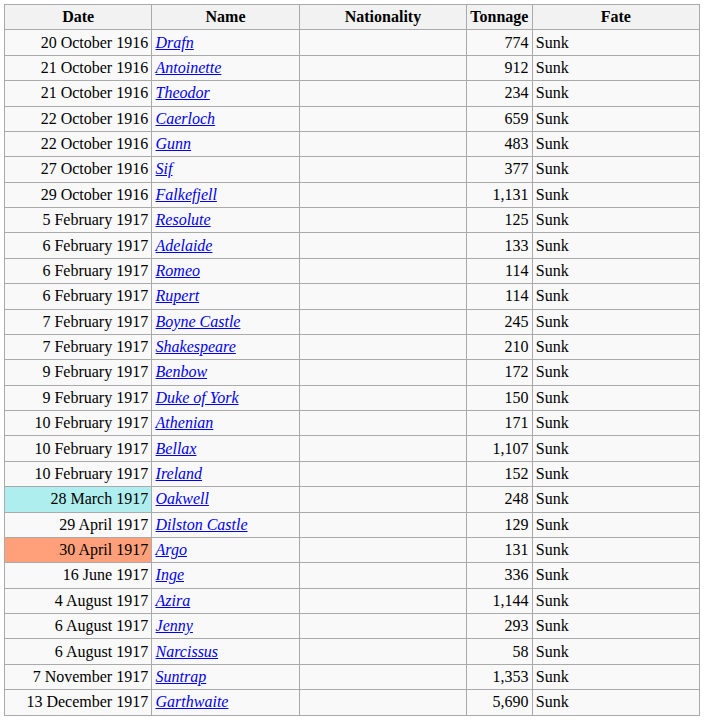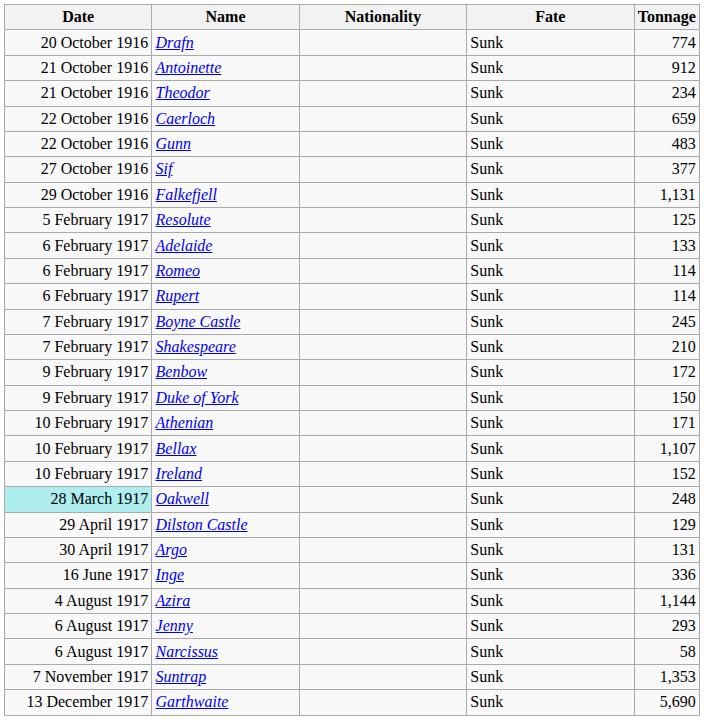columns swapped: Tonnage <-> Fate
Argo | Date: lightsalmon background -> no background
